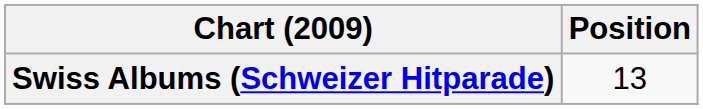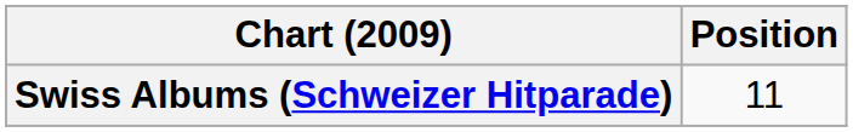Swiss Albums (Schweizer Hitparade) | Position: 13 -> 11
